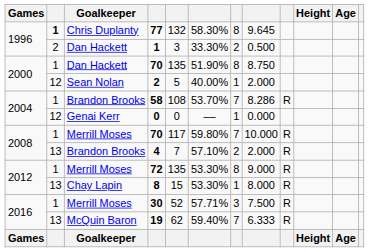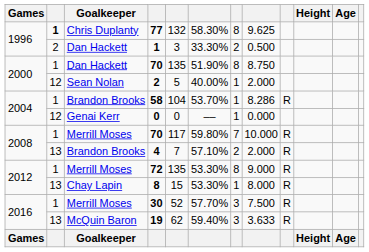77 | column 8: 9.645 -> 9.625
58 | column 5: 108 -> 104
58 | column 7: 7 -> 1
30 | column 6: 57.71% -> 57.70%
19 | column 7: 7 -> 3
19 | column 8: 6.333 -> 3.633
